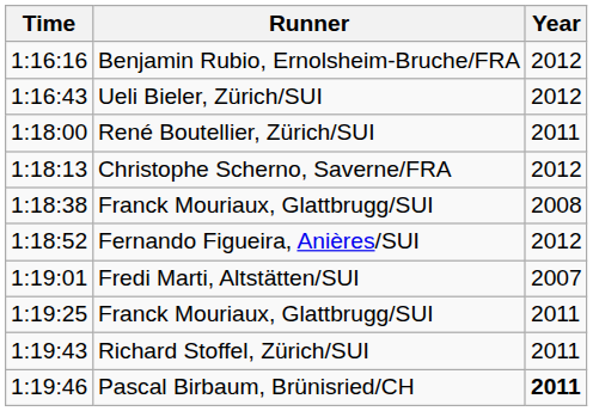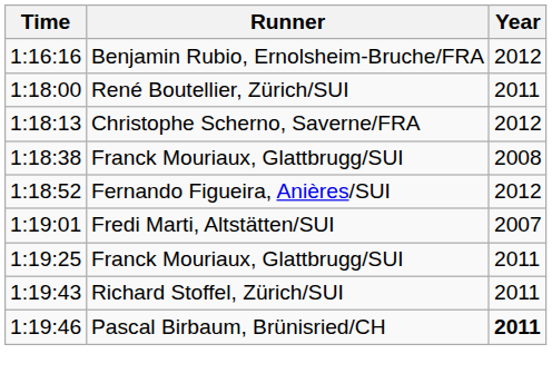- row: 1:16:43 | Ueli Bieler, Zürich/SUI | 2012
